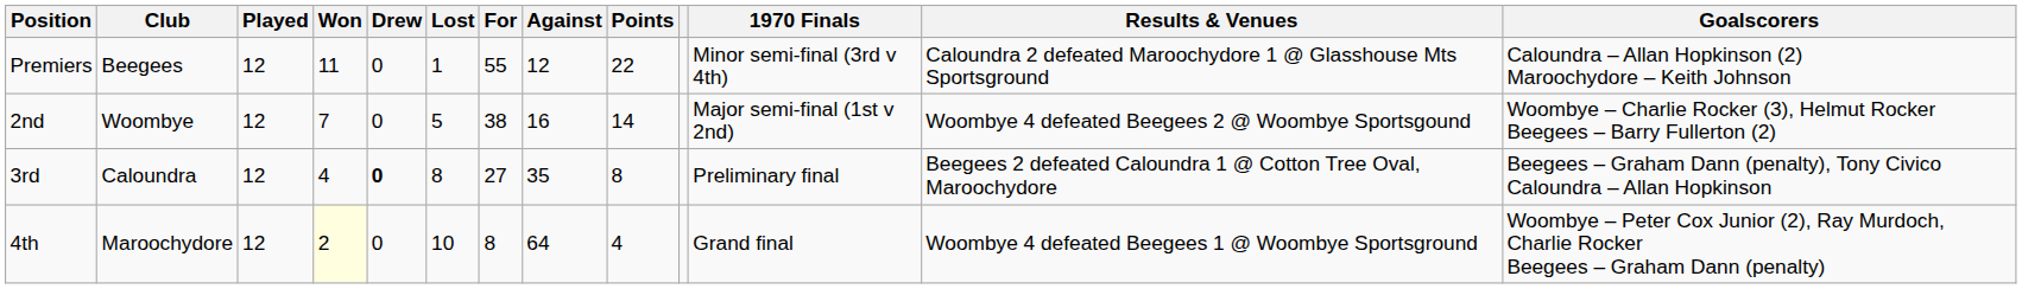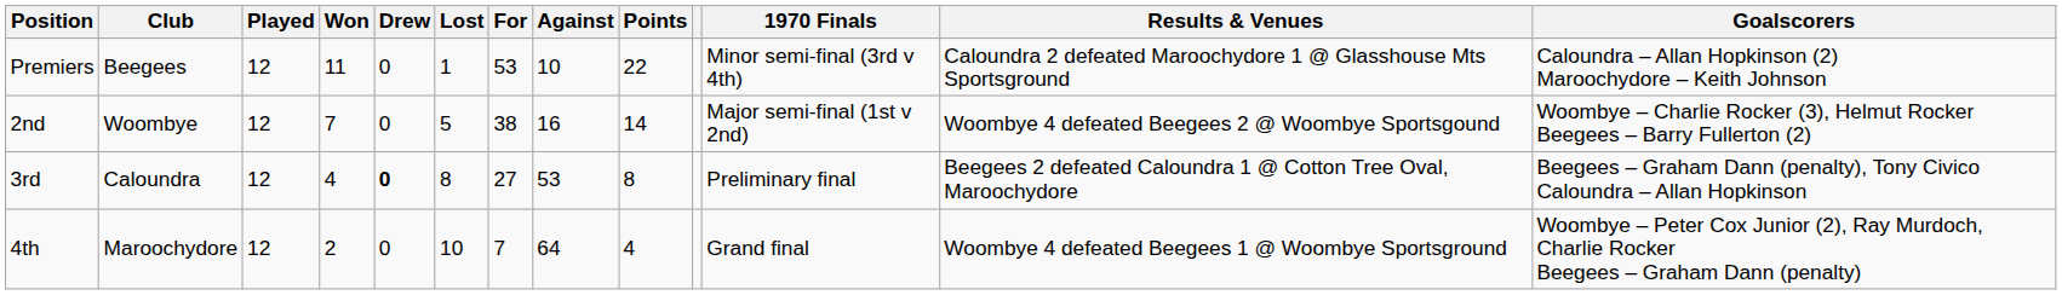Premiers | For: 55 -> 53
Premiers | Against: 12 -> 10
3rd | Against: 35 -> 53
4th | Won: lightyellow background -> no background
4th | For: 8 -> 7
